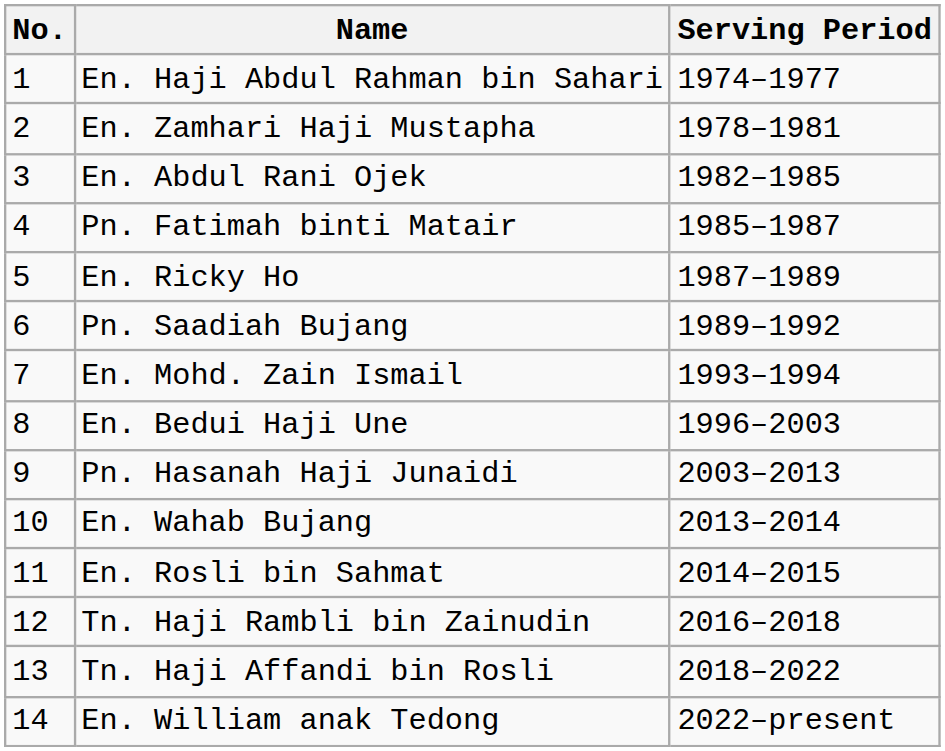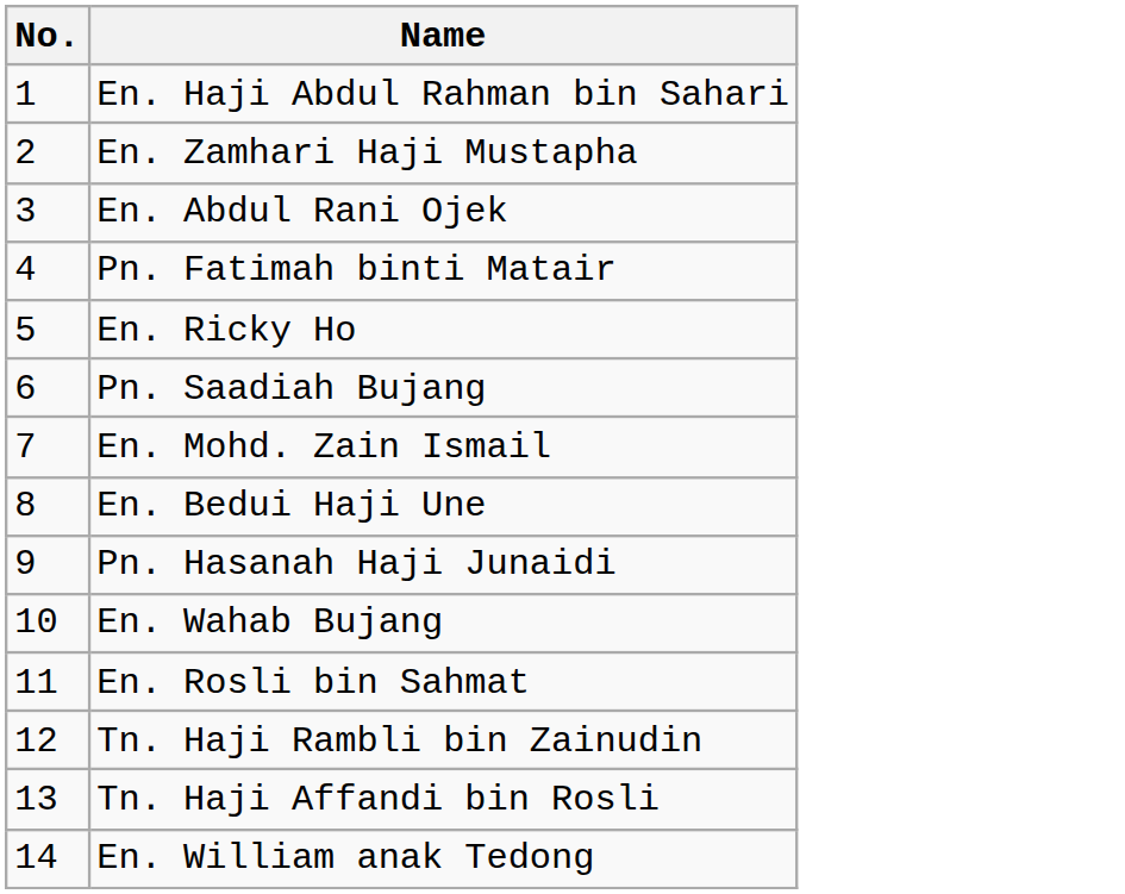- column: Serving Period | 1974–1977 | 1978–1981 | 1982–1985 | 1985–1987 | 1987–1989 | 1989–1992 | 1993–1994 | 1996–2003 | 2003–2013 | 2013–2014 | 2014–2015 | 2016–2018 | 2018–2022 | 2022–present
